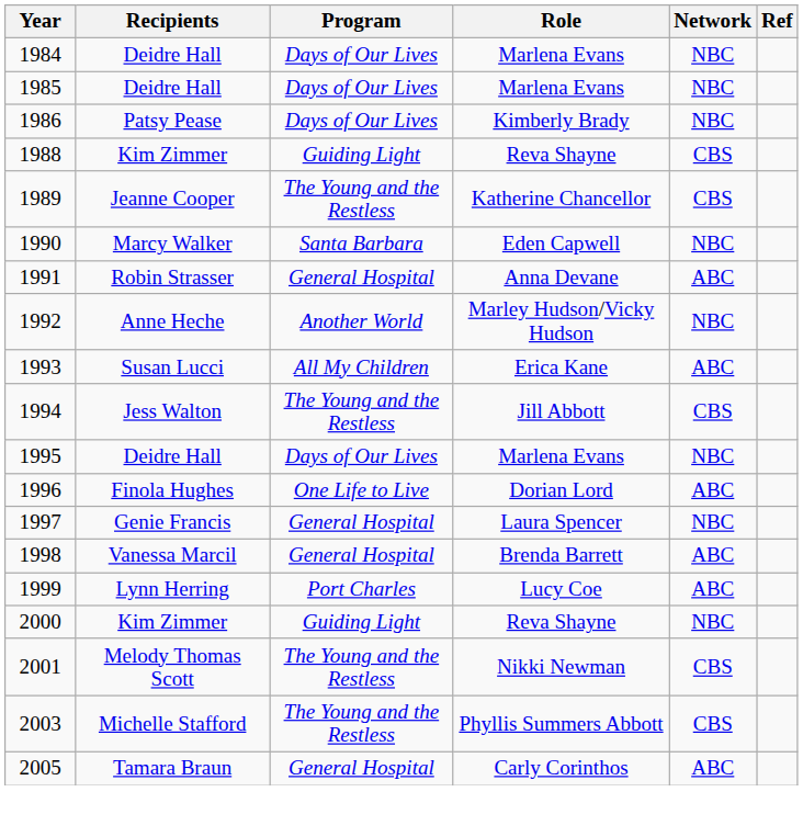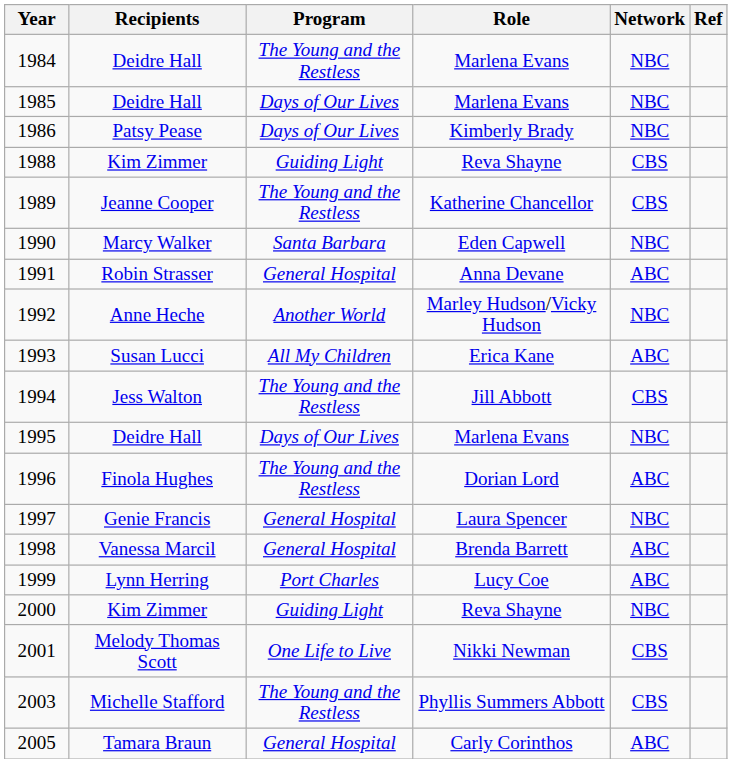1984 | Program: Days of Our Lives -> The Young and the Restless
1996 | Program: One Life to Live -> The Young and the Restless
2001 | Program: The Young and the Restless -> One Life to Live
